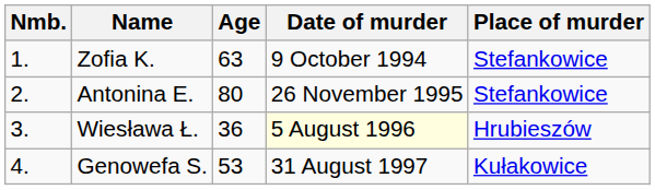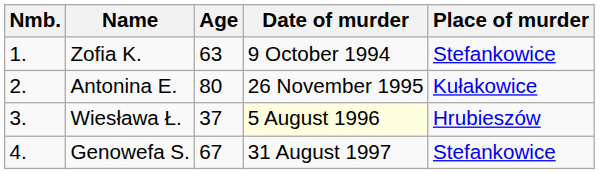Antonina E. | Place of murder: Stefankowice -> Kułakowice
Wiesława Ł. | Age: 36 -> 37
Genowefa S. | Age: 53 -> 67
Genowefa S. | Place of murder: Kułakowice -> Stefankowice
